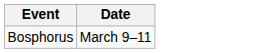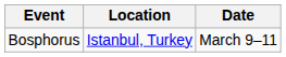+ column: Location | Istanbul, Turkey
